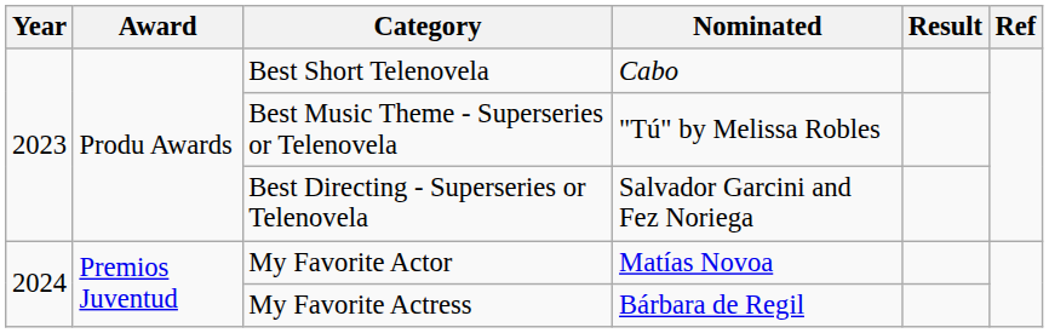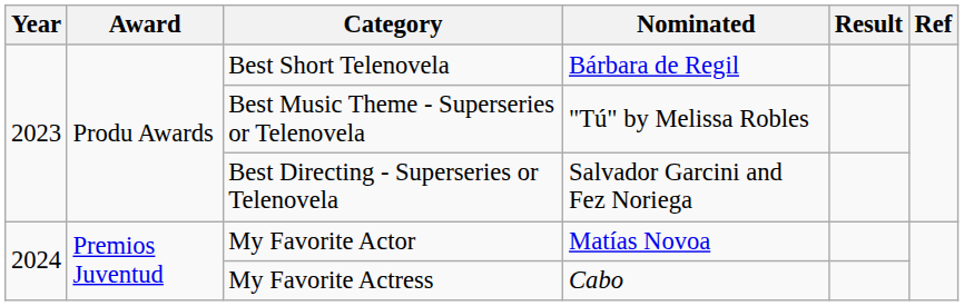Best Short Telenovela | Nominated: Cabo -> Bárbara de Regil
My Favorite Actress | Nominated: Bárbara de Regil -> Cabo
